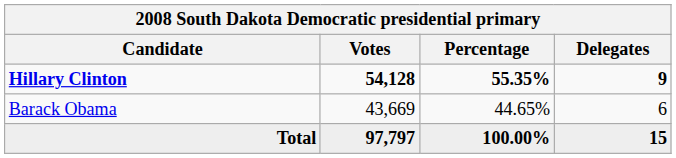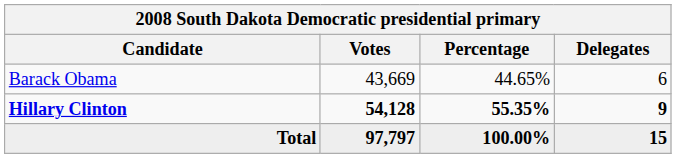rows swapped: Hillary Clinton <-> Barack Obama
